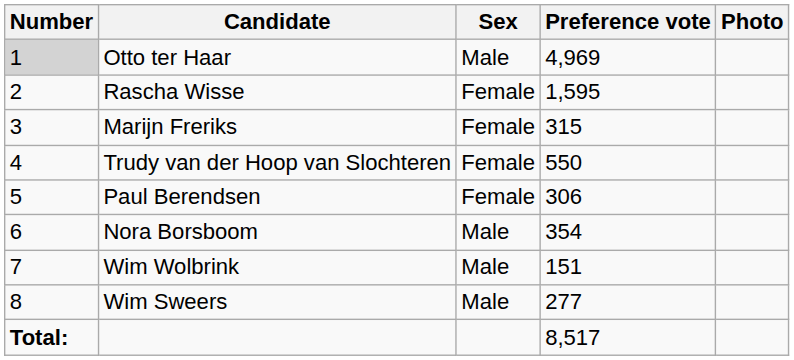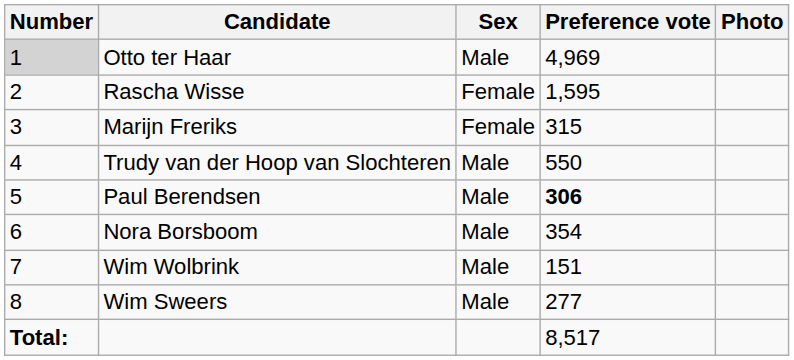Trudy van der Hoop van Slochteren | Sex: Female -> Male
Paul Berendsen | Sex: Female -> Male
Paul Berendsen | Preference vote: normal -> bold
